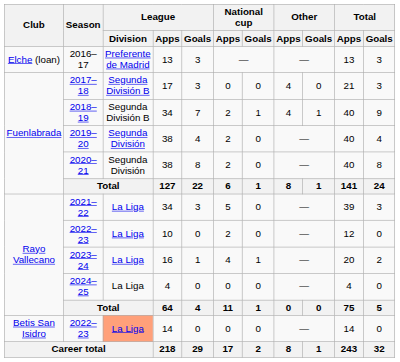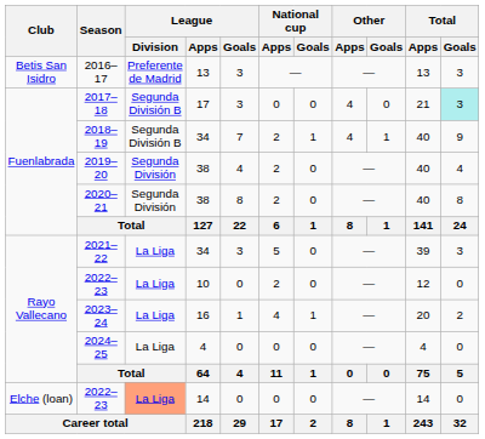2016–17 | Club: Elche (loan) -> Betis San Isidro
2017–18 | Total / Goals: no background -> paleturquoise background
2022–23 / 14 | Club: Betis San Isidro -> Elche (loan)
